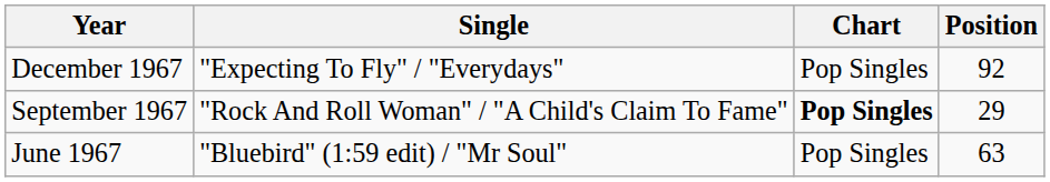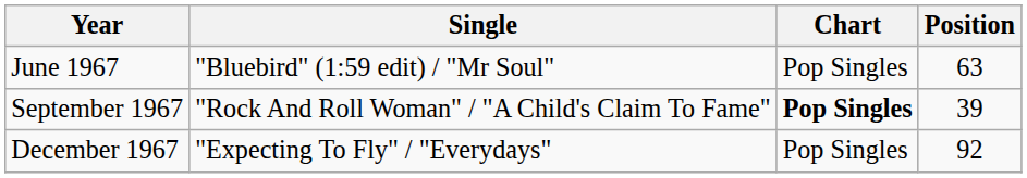rows swapped: June 1967 <-> December 1967
September 1967 | Position: 29 -> 39
